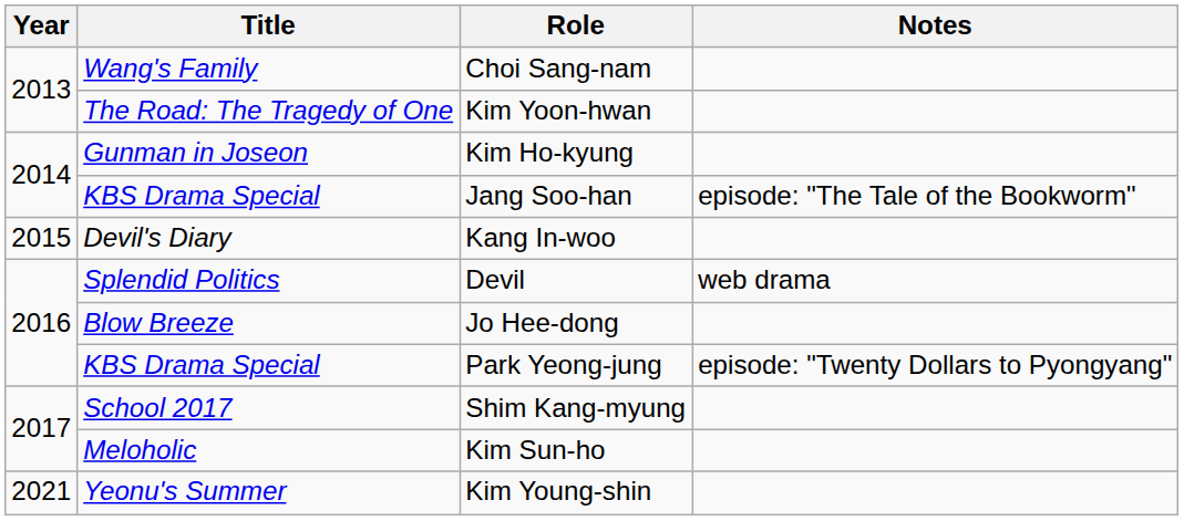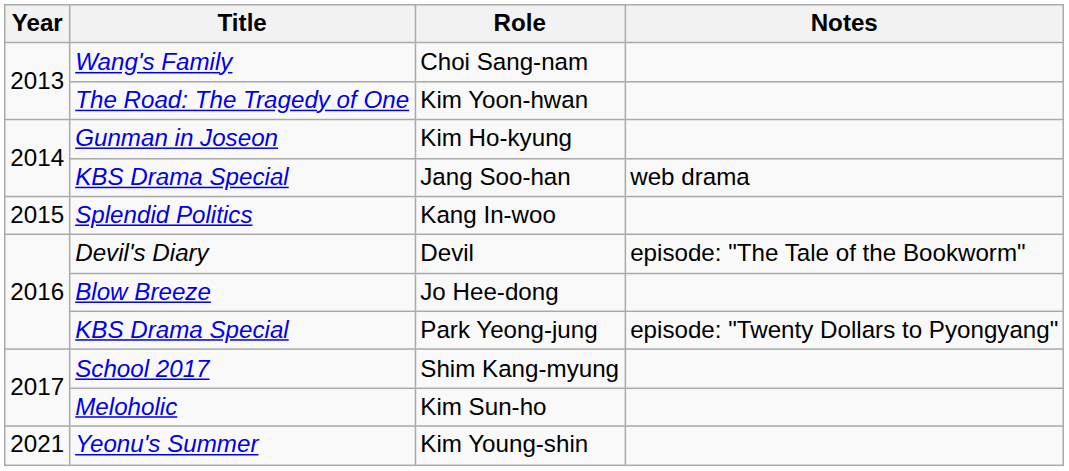Jang Soo-han | Notes: episode: "The Tale of the Bookworm" -> web drama
Kang In-woo | Title: Devil's Diary -> Splendid Politics
Devil | Title: Splendid Politics -> Devil's Diary
Devil | Notes: web drama -> episode: "The Tale of the Bookworm"
